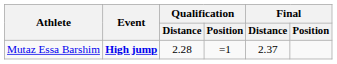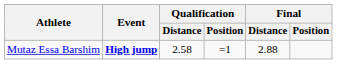Mutaz Essa Barshim | Qualification / Distance: 2.28 -> 2.58
Mutaz Essa Barshim | Final / Distance: 2.37 -> 2.88
